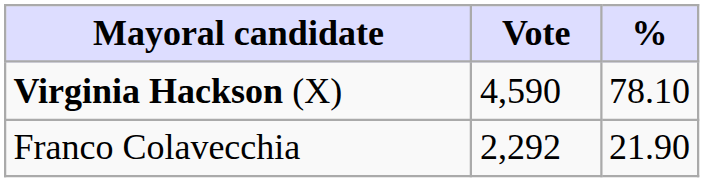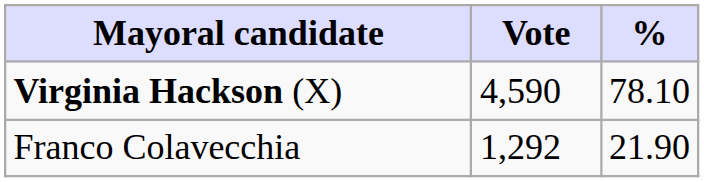Franco Colavecchia | Vote: 2,292 -> 1,292
